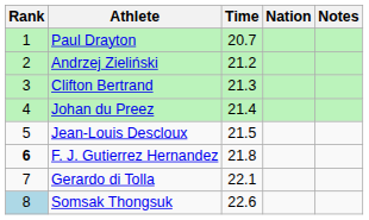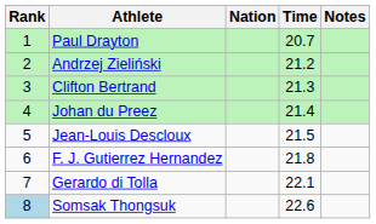columns swapped: Nation <-> Time
F. J. Gutierrez Hernandez | Rank: bold -> normal
